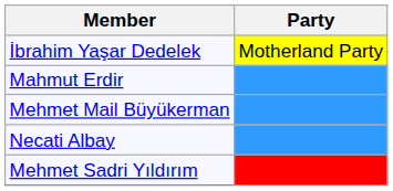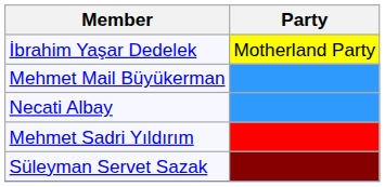- row: Mahmut Erdir
+ row: Süleyman Servet Sazak
